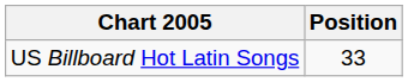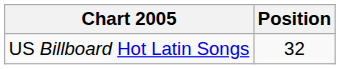US Billboard Hot Latin Songs | Position: 33 -> 32
